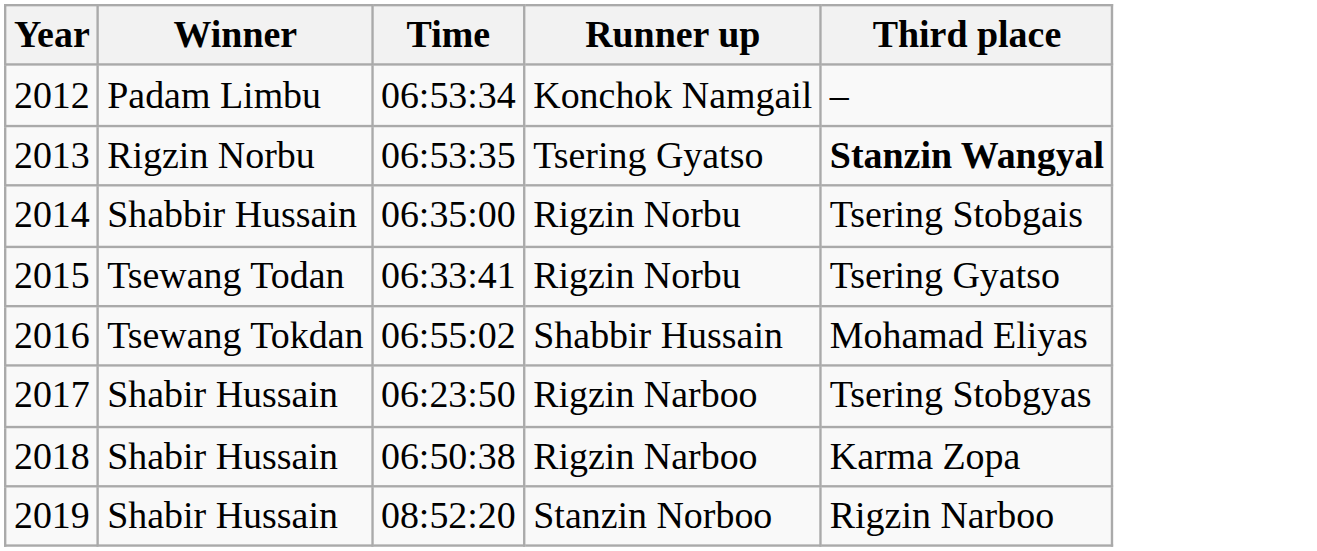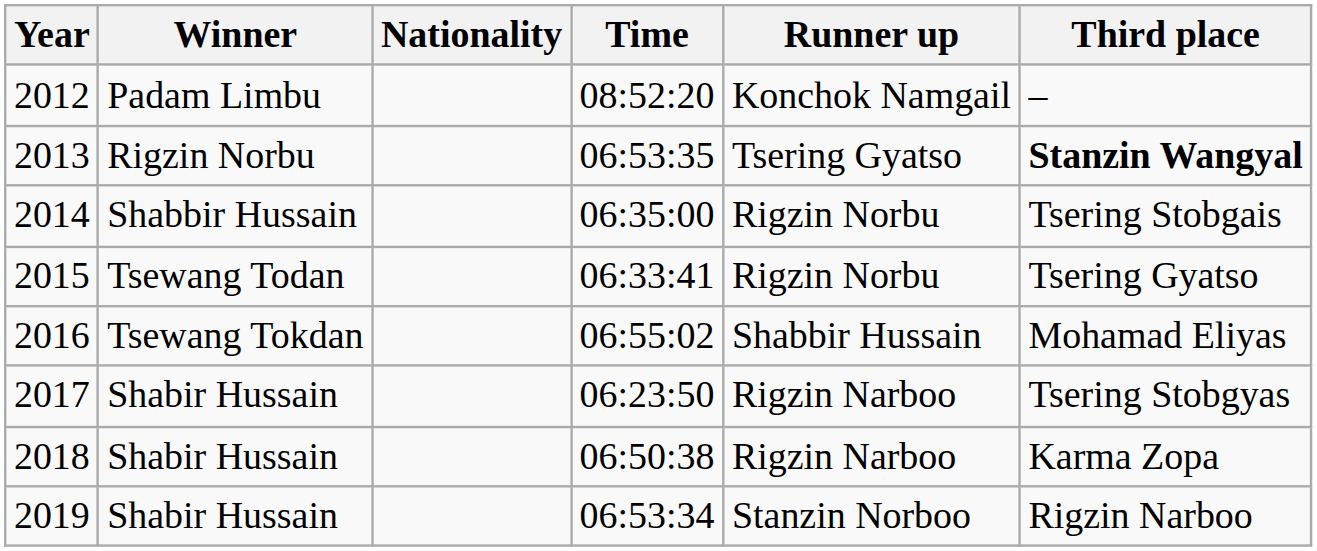+ column: Nationality
2012 | Time: 06:53:34 -> 08:52:20
2019 | Time: 08:52:20 -> 06:53:34
